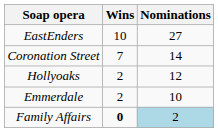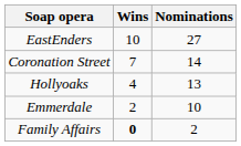Hollyoaks | Wins: 2 -> 4
Hollyoaks | Nominations: 12 -> 13
Family Affairs | Nominations: lightblue background -> no background
